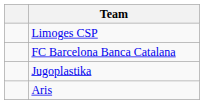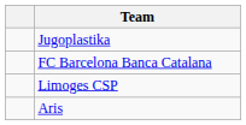rows swapped: Jugoplastika <-> Limoges CSP
